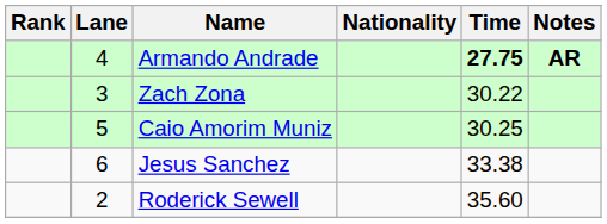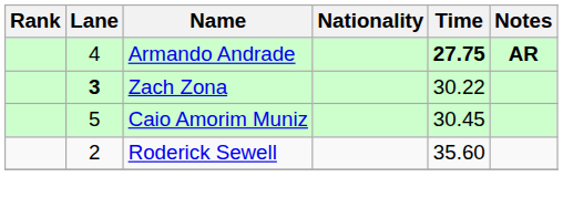Zach Zona | Lane: normal -> bold
Caio Amorim Muniz | Time: 30.25 -> 30.45
- row: 6 | Jesus Sanchez | 33.38
